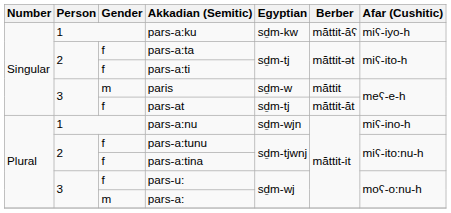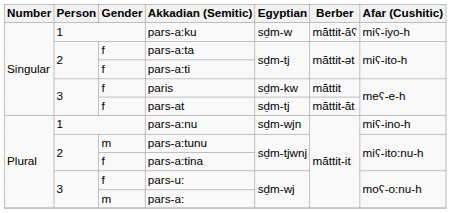pars-a:ku | Egyptian: sḏm-kw -> sḏm-w
paris | Gender: m -> f
paris | Egyptian: sḏm-w -> sḏm-kw
pars-a:tunu | Gender: f -> m
